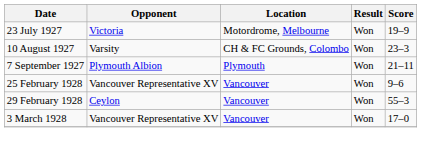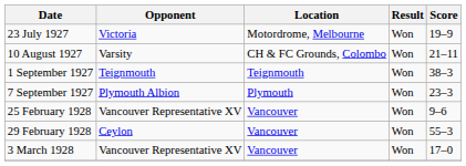10 August 1927 | Score: 23–3 -> 21–11
+ row: 1 September 1927 | Teignmouth | Teignmouth | Won | 38–3
7 September 1927 | Score: 21–11 -> 23–3
